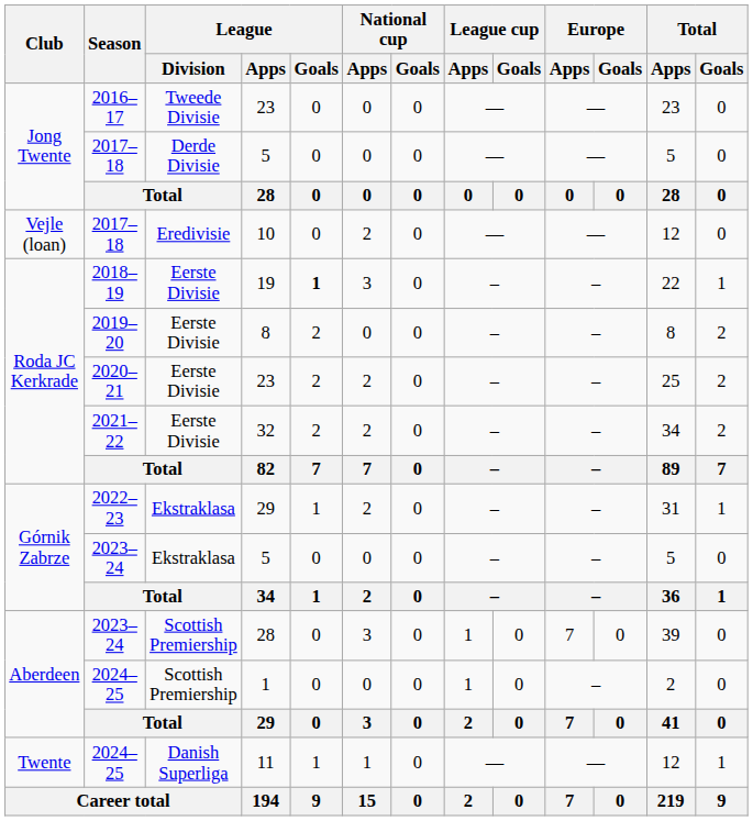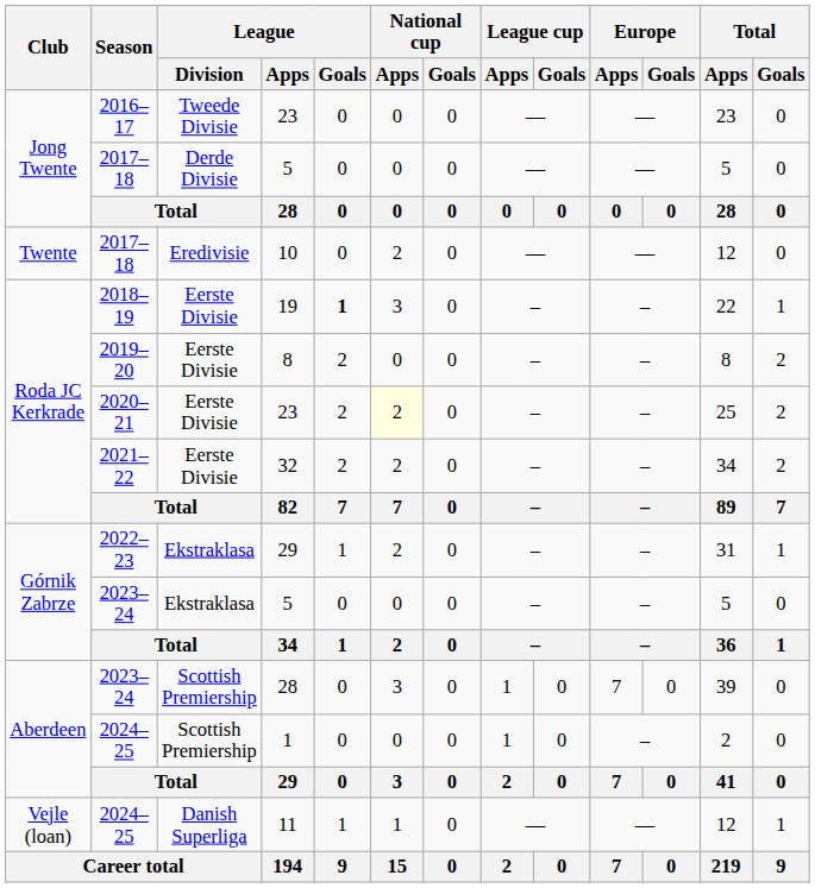10 | Club: Vejle (loan) -> Twente
2020–21 / 23 | National cup / Apps: no background -> lightyellow background
11 | Club: Twente -> Vejle (loan)
